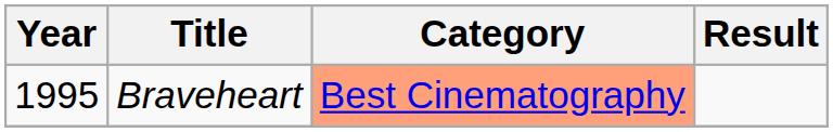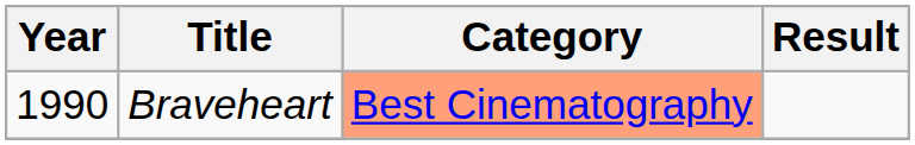Braveheart | Year: 1995 -> 1990
